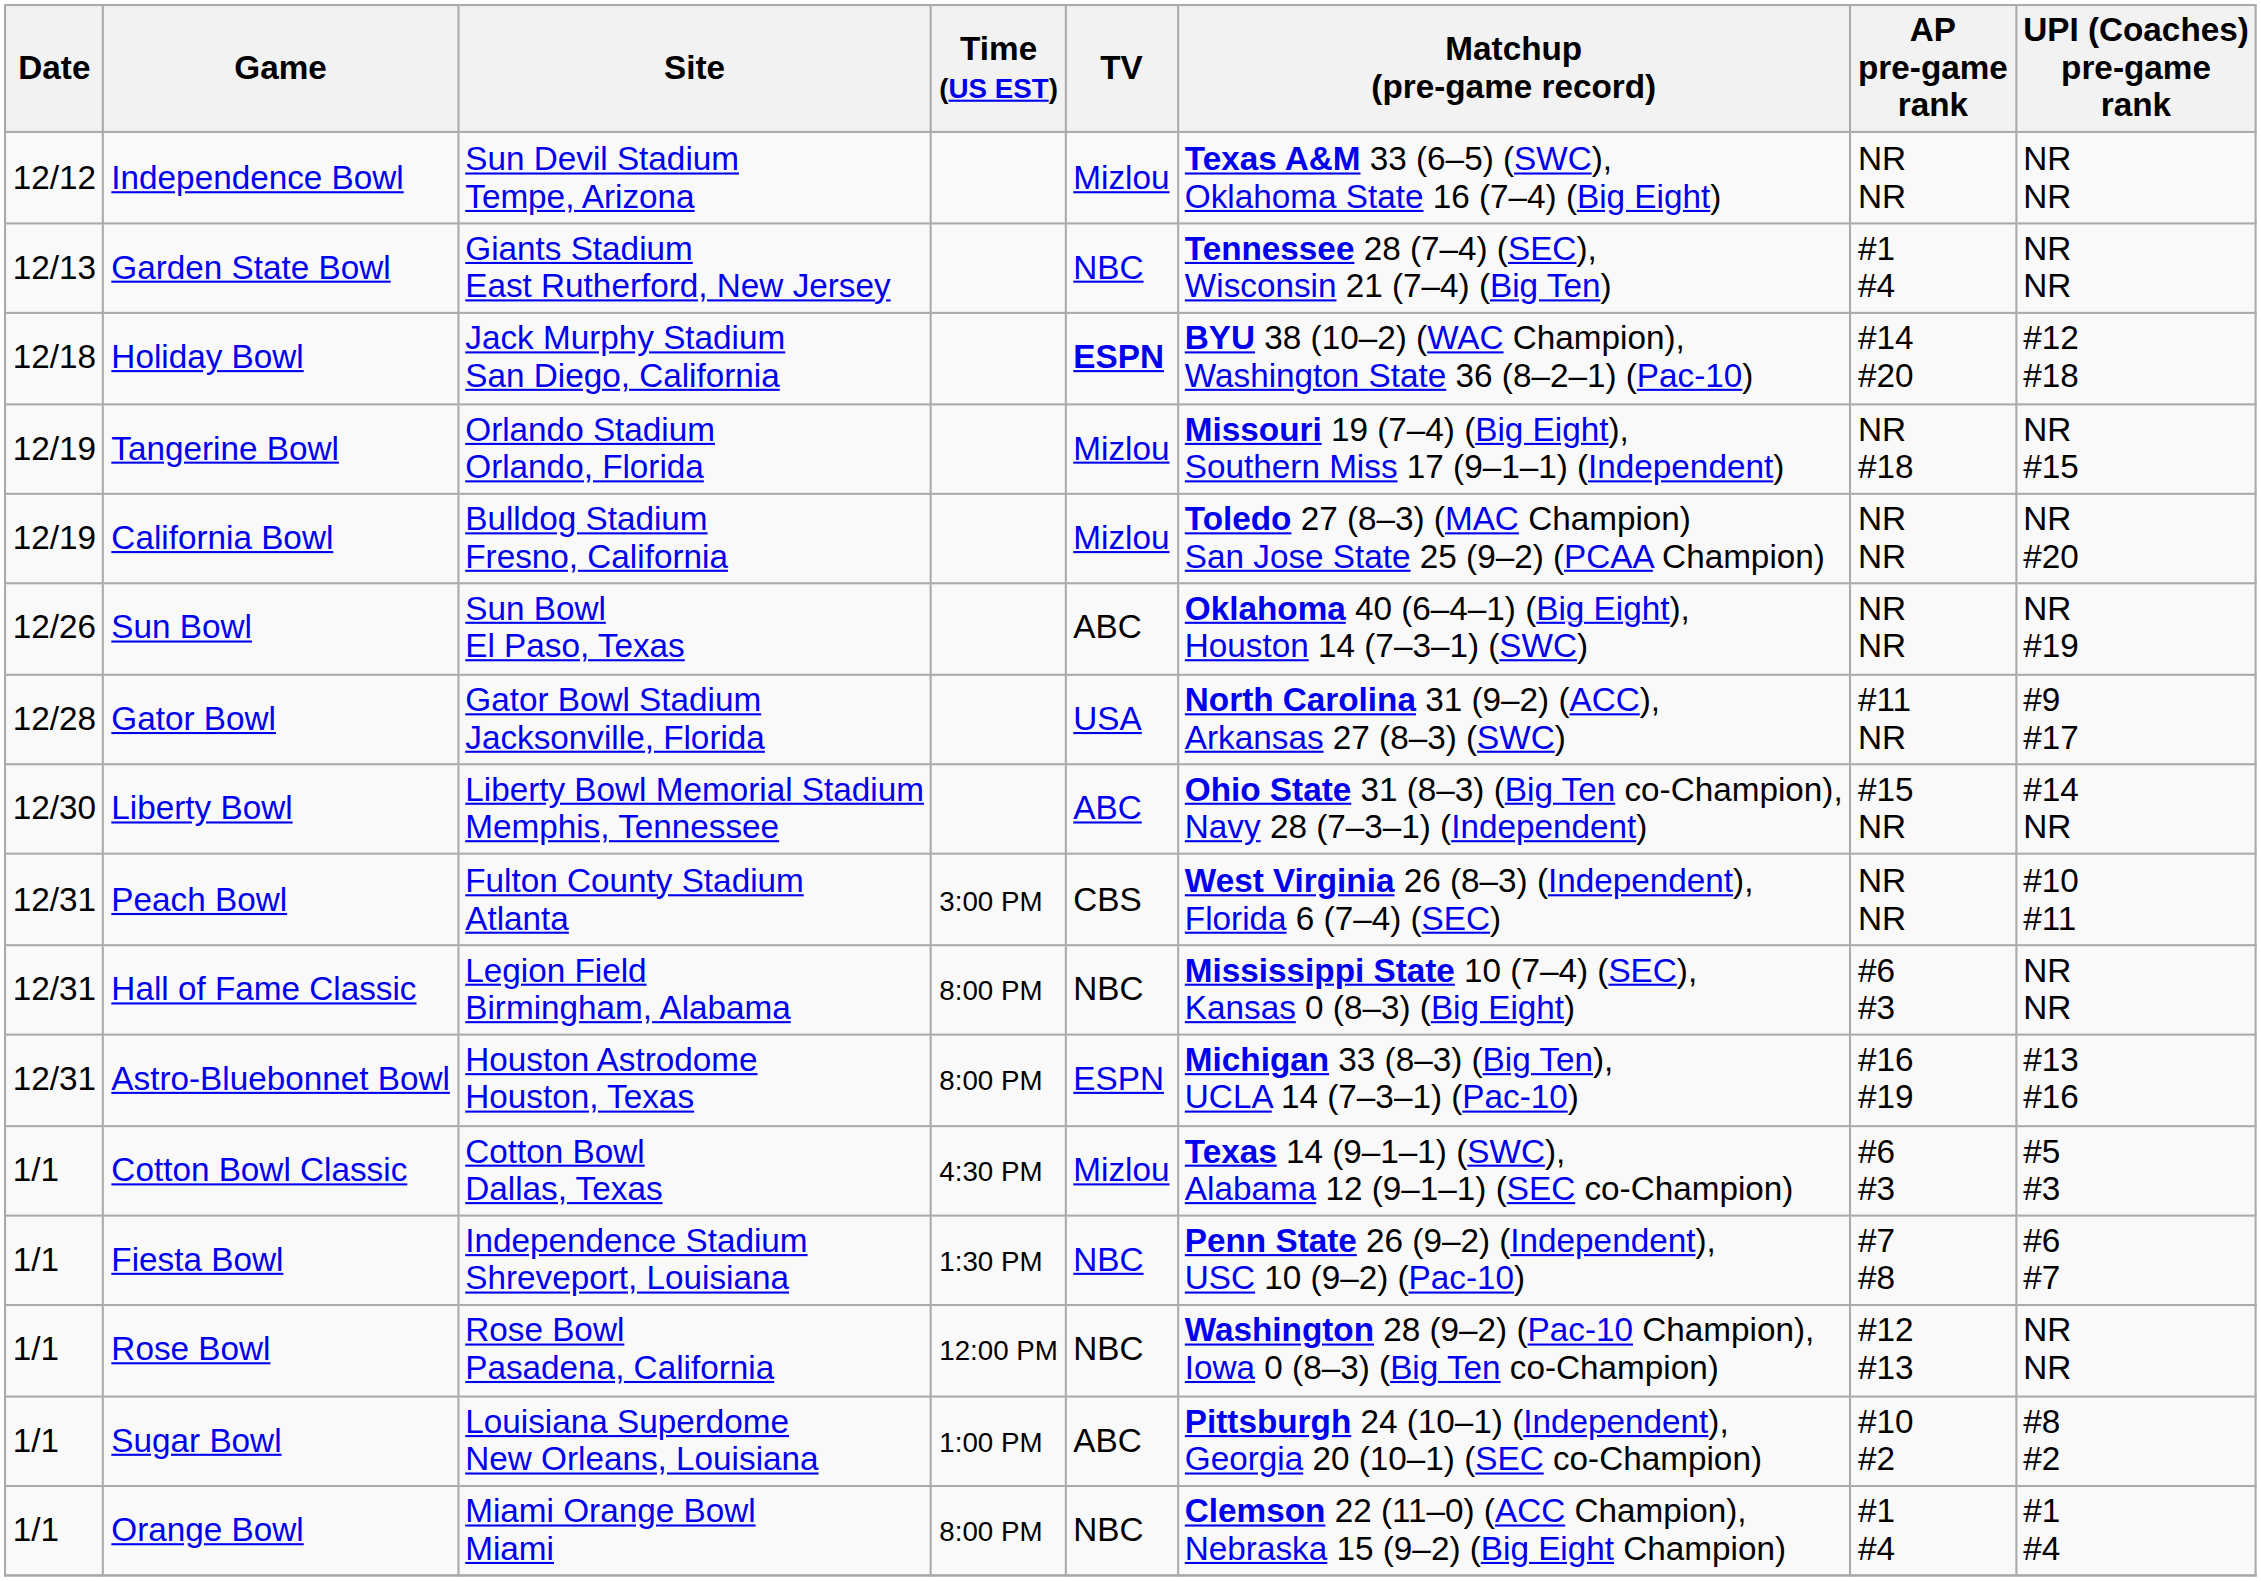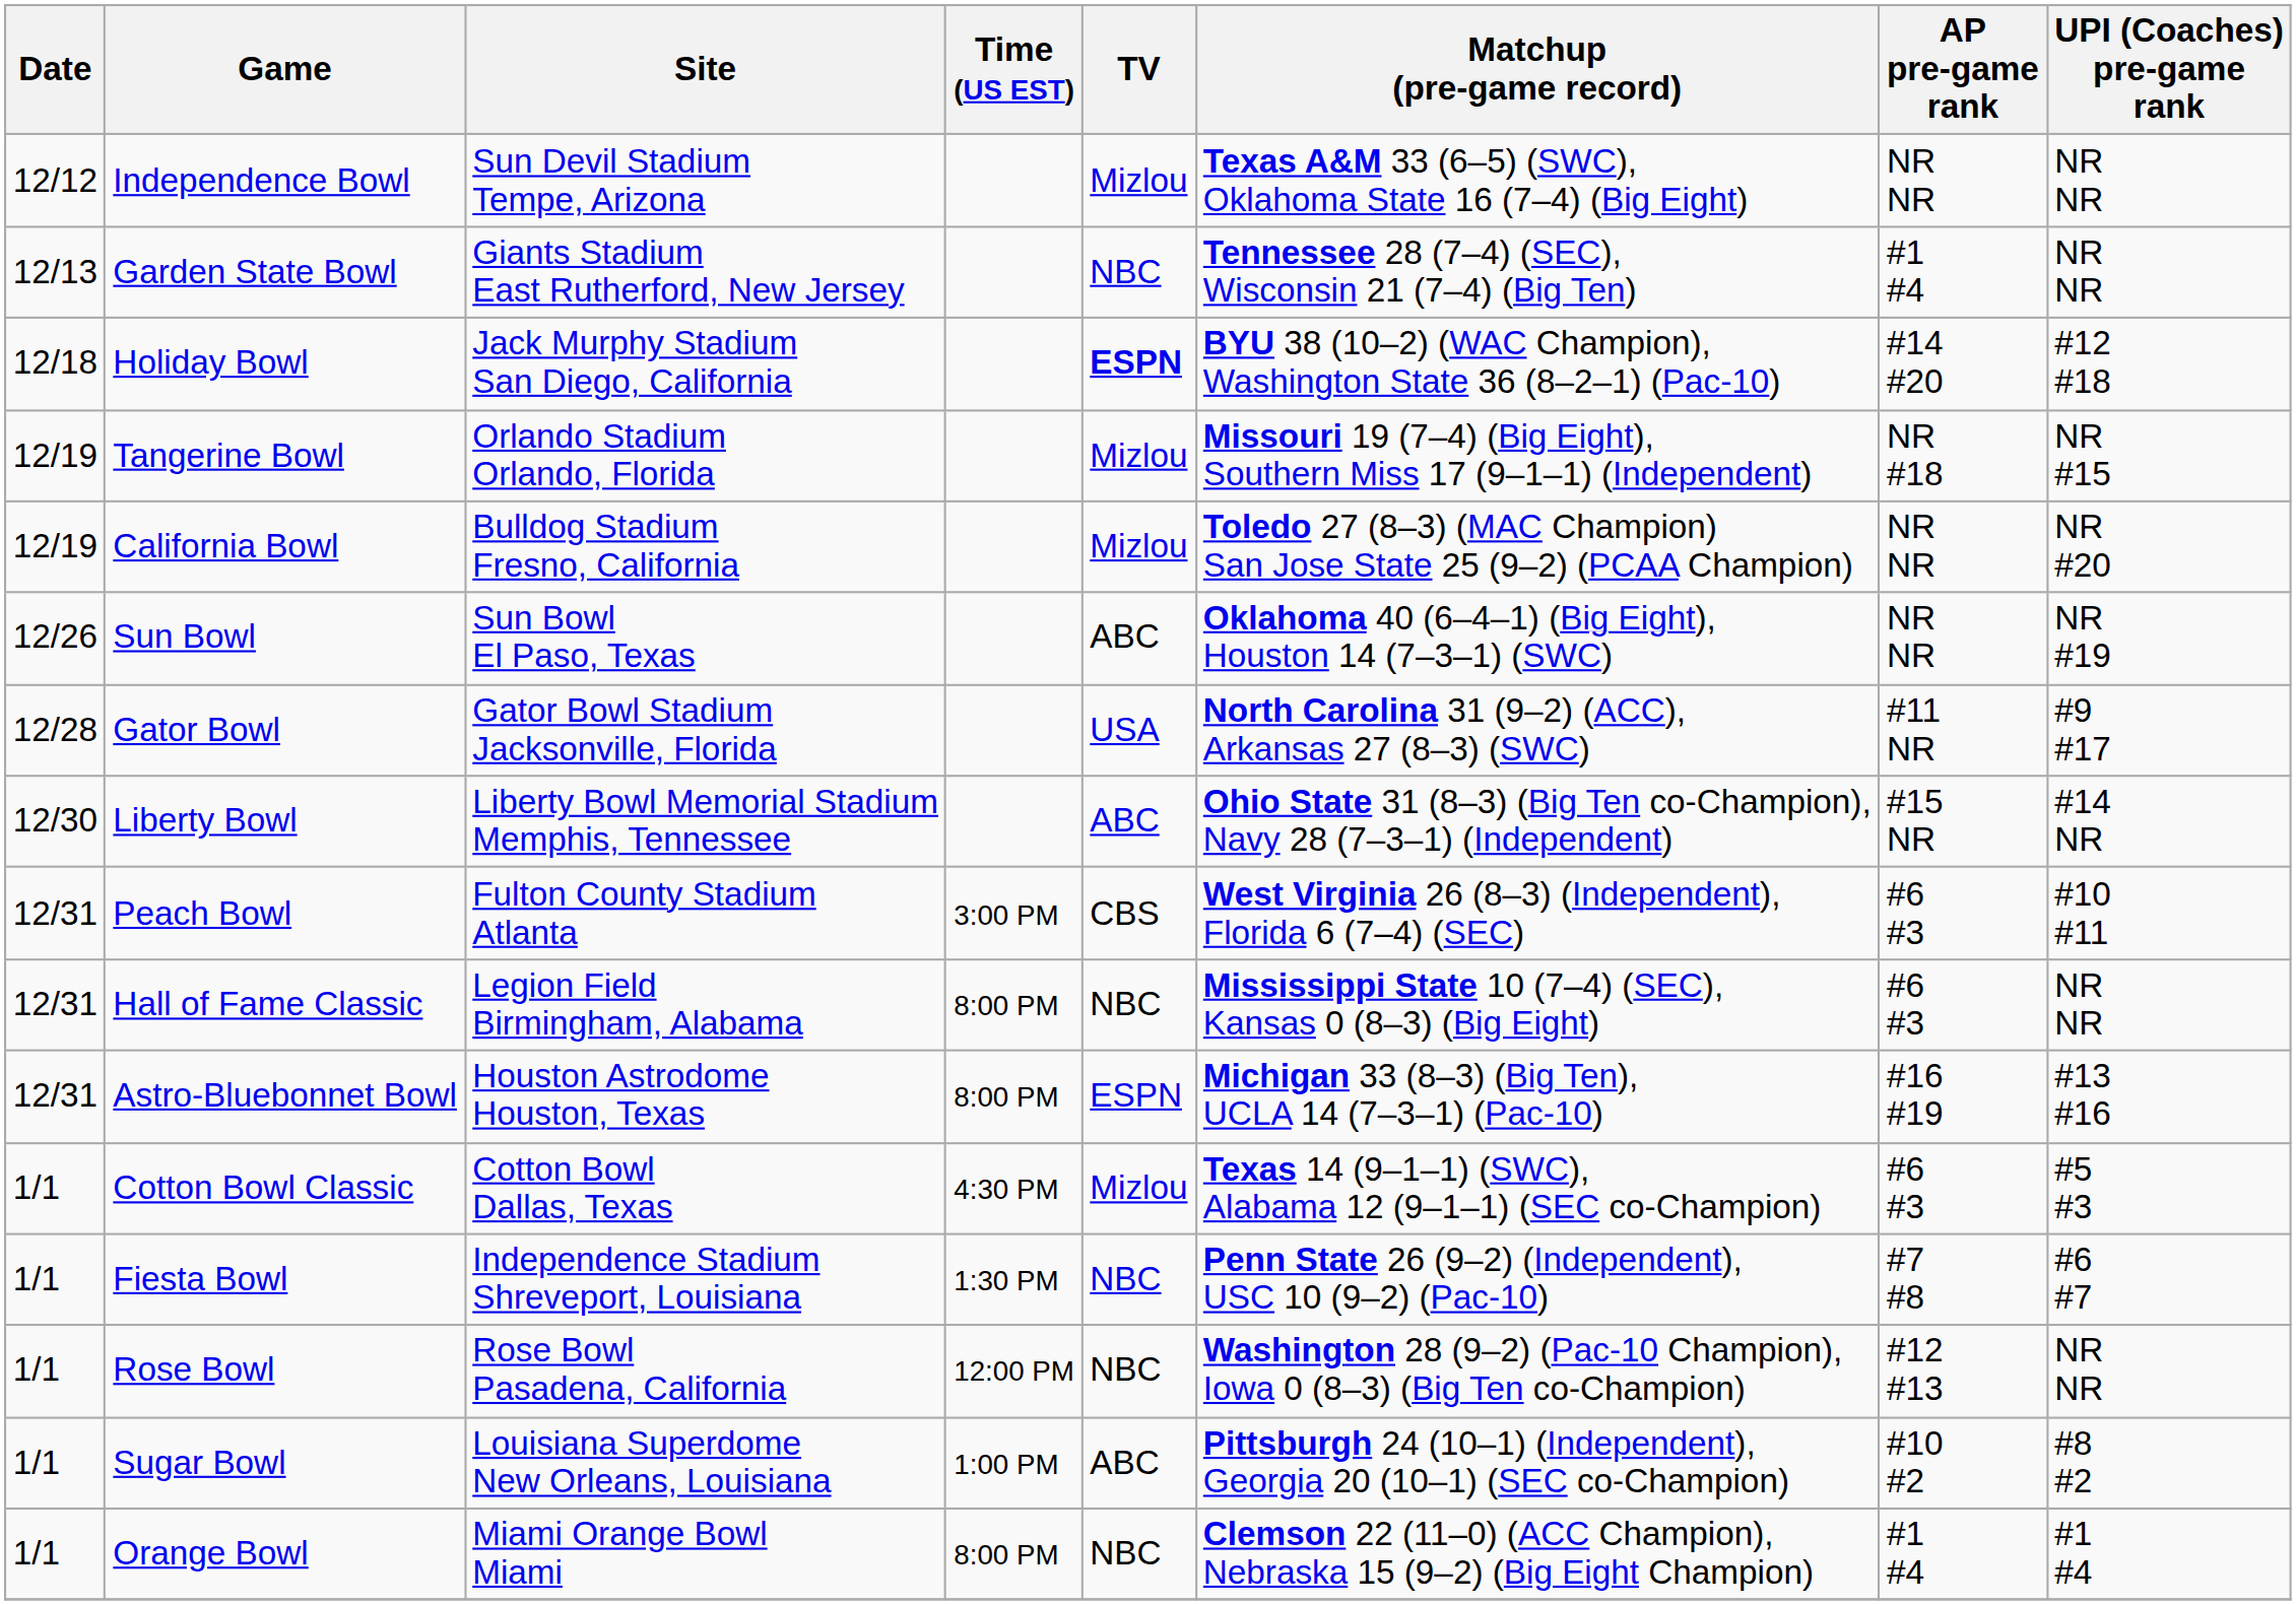Peach Bowl | AP pre-game rank: NR NR -> #6 #3
